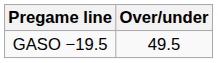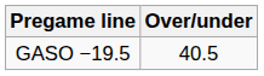GASO −19.5 | Over/under: 49.5 -> 40.5
